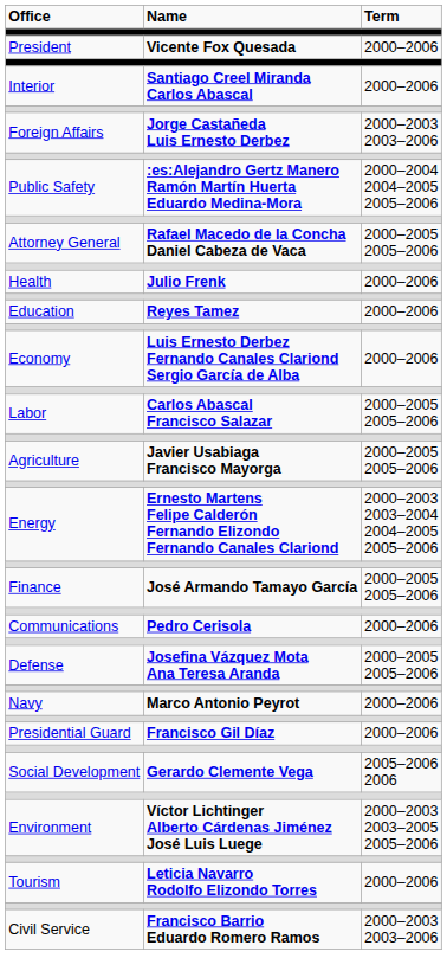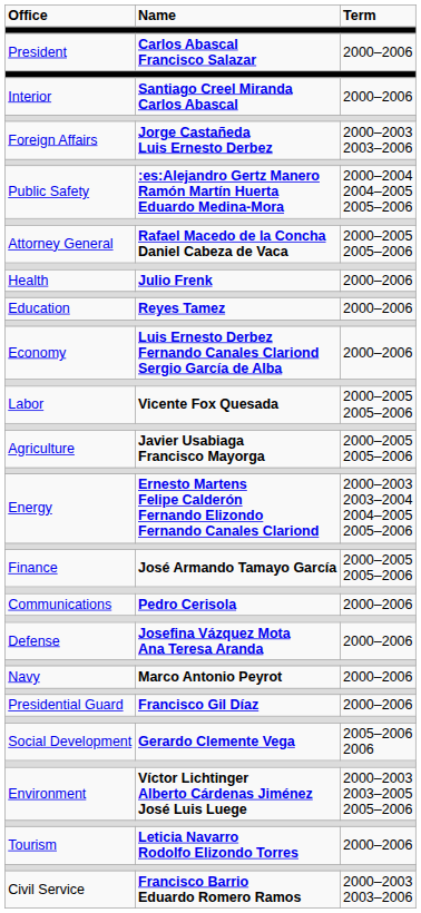President | Name: Vicente Fox Quesada -> Carlos Abascal Francisco Salazar
Labor | Name: Carlos Abascal Francisco Salazar -> Vicente Fox Quesada
Defense | Term: 2000–2005 2005–2006 -> 2000–2006
